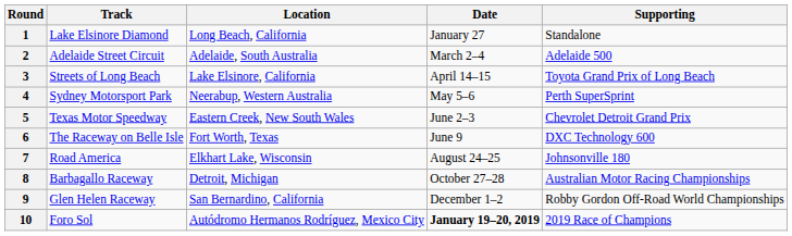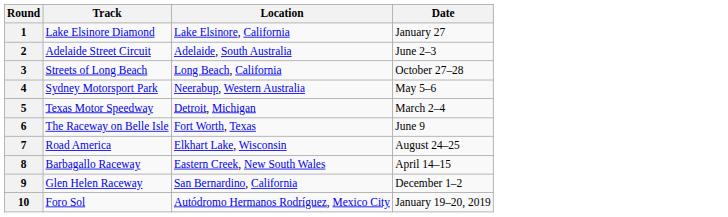- column: Supporting | Standalone | Adelaide 500 | Toyota Grand Prix of Long Beach | Perth SuperSprint | Chevrolet Detroit Grand Prix | DXC Technology 600 | Johnsonville 180 | Australian Motor Racing Championships | Robby Gordon Off-Road World Championships | 2019 Race of Champions
1 | Location: Long Beach, California -> Lake Elsinore, California
2 | Date: March 2–4 -> June 2–3
3 | Location: Lake Elsinore, California -> Long Beach, California
3 | Date: April 14–15 -> October 27–28
5 | Location: Eastern Creek, New South Wales -> Detroit, Michigan
5 | Date: June 2–3 -> March 2–4
8 | Location: Detroit, Michigan -> Eastern Creek, New South Wales
8 | Date: October 27–28 -> April 14–15
10 | Date: bold -> normal
